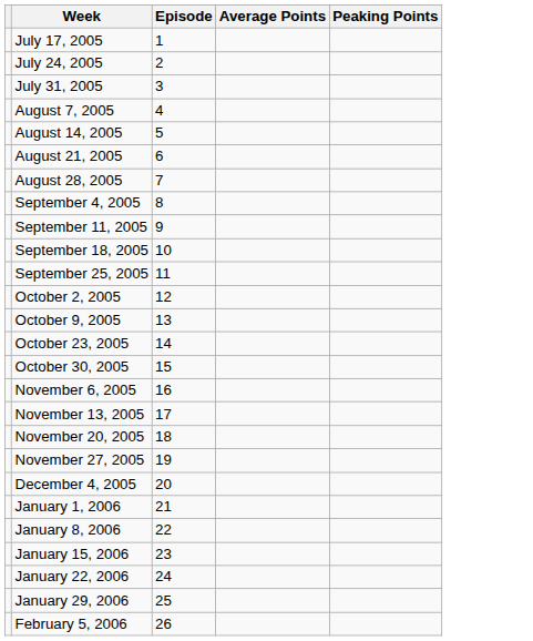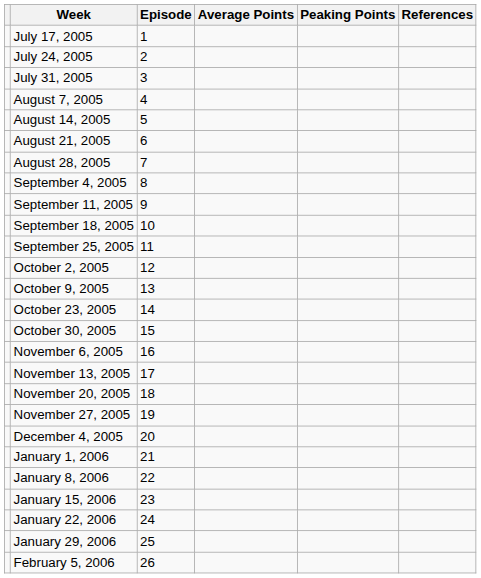+ column: References
